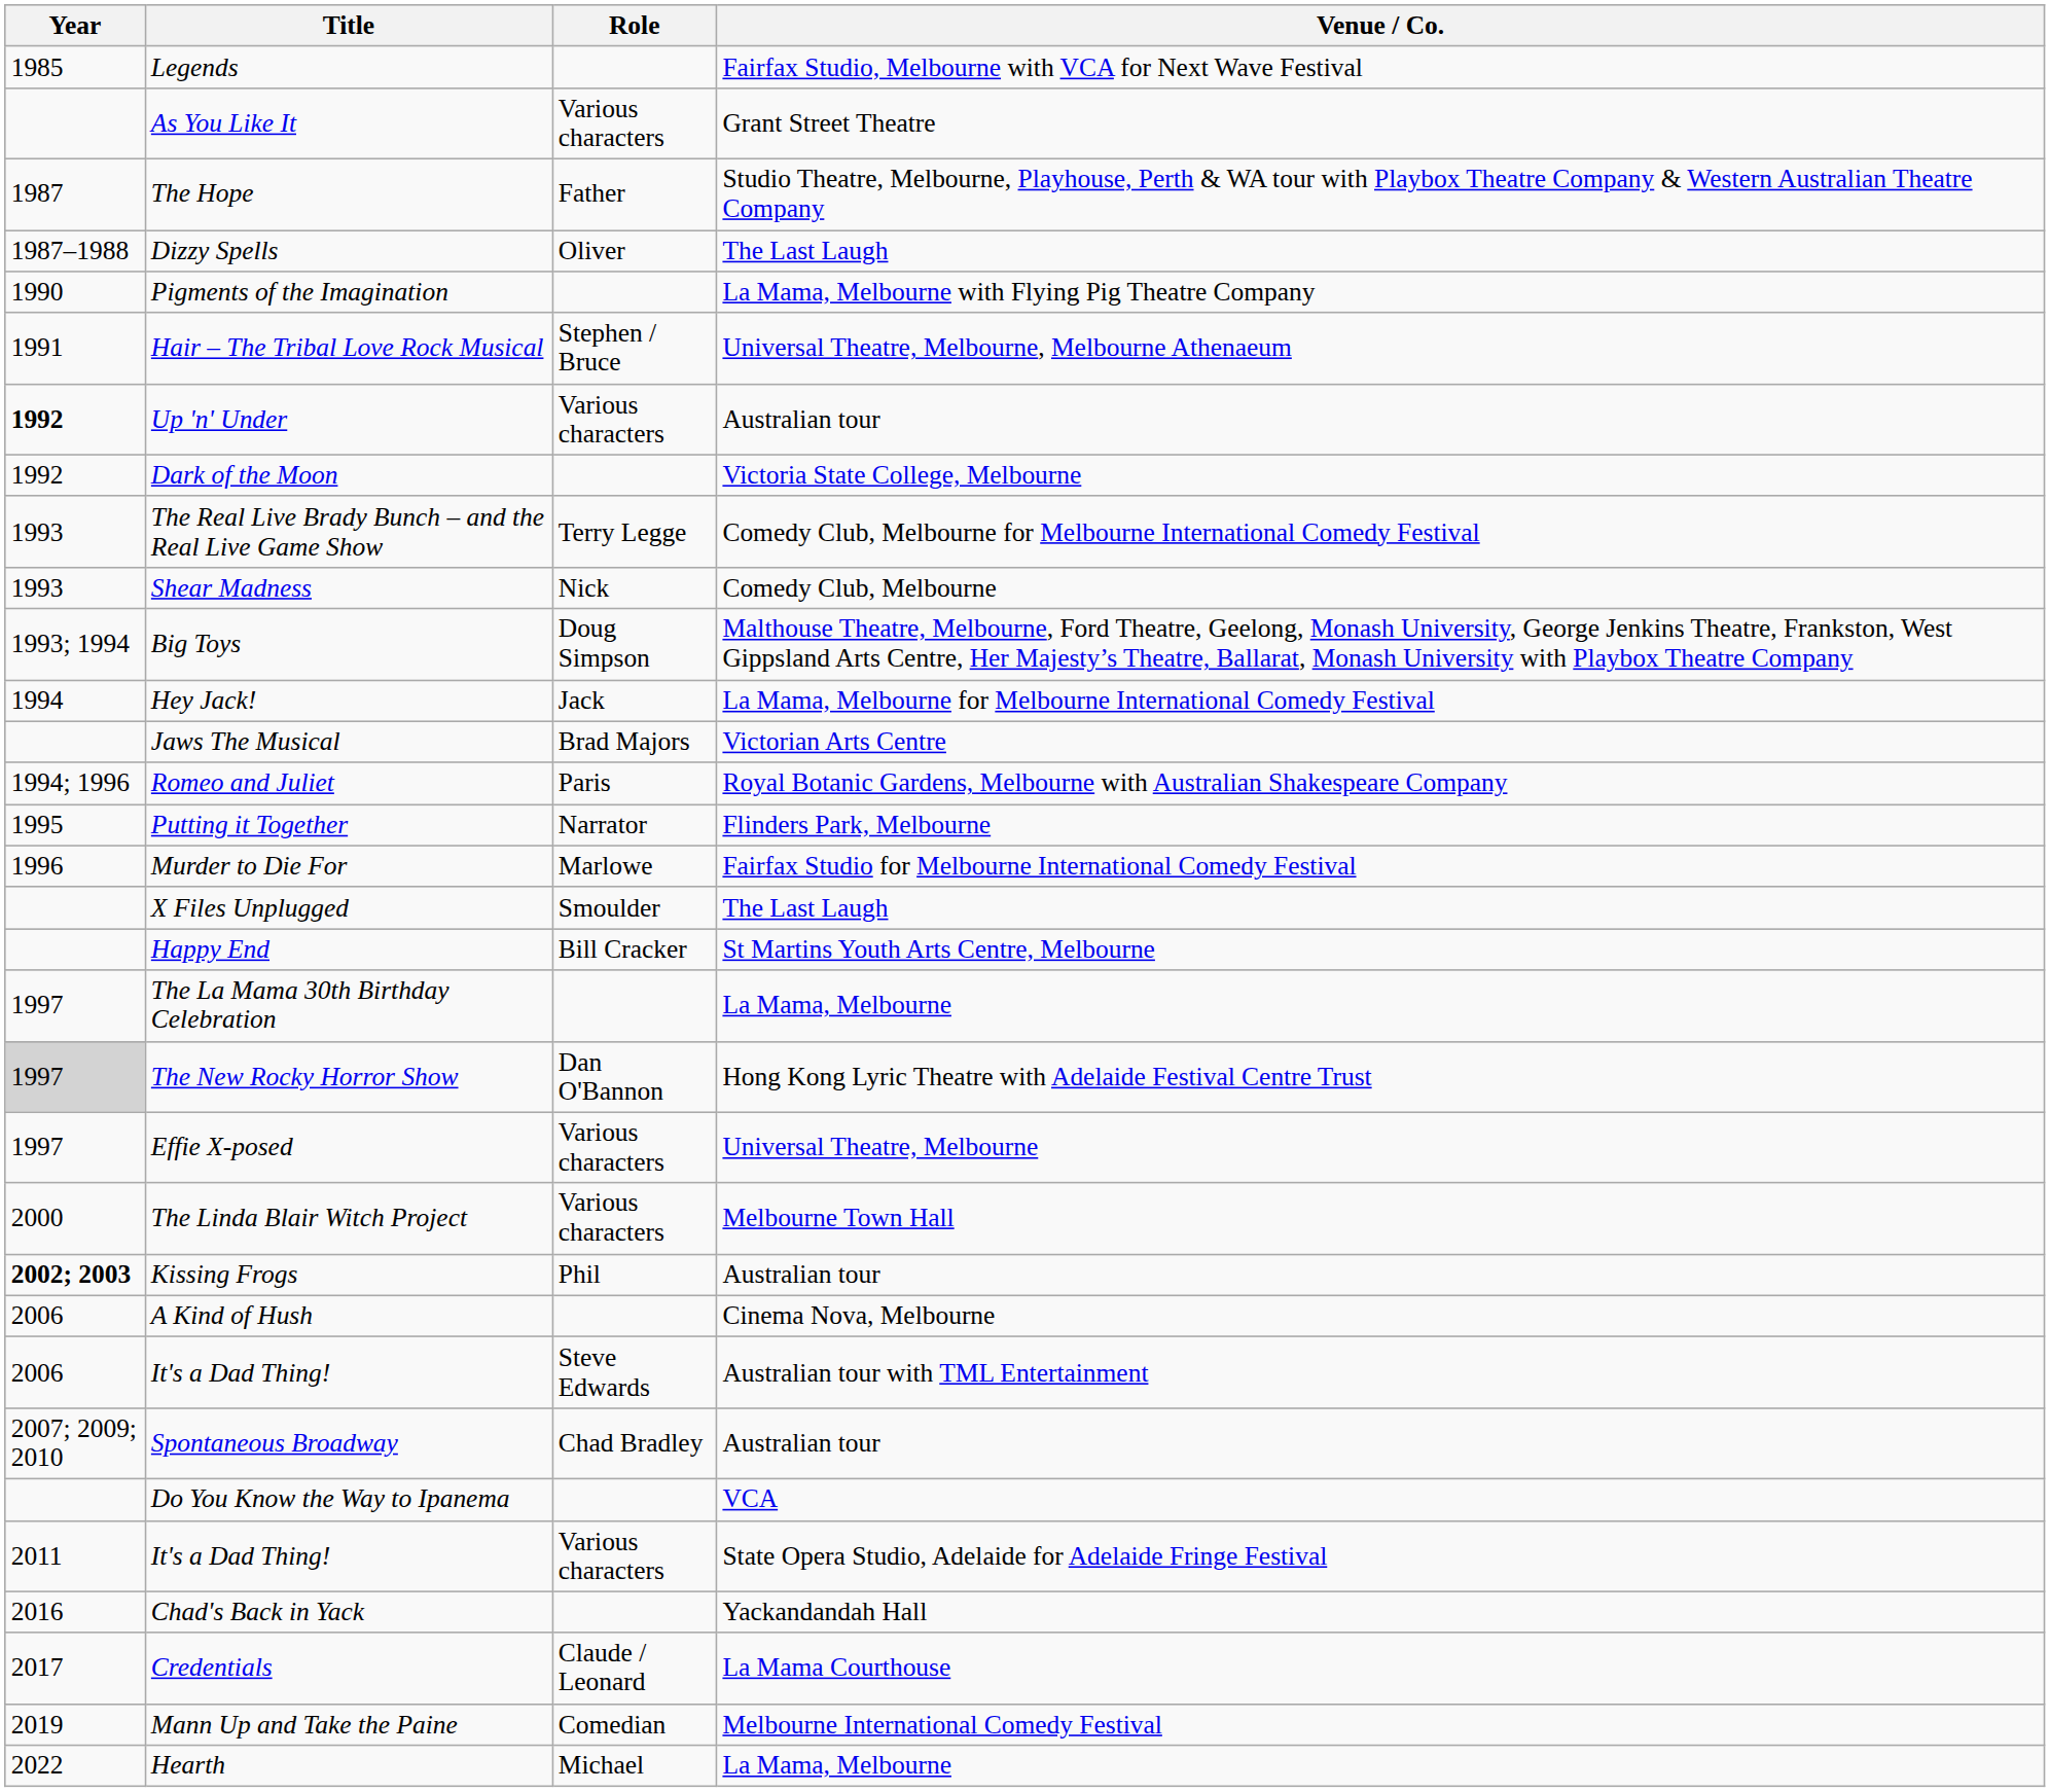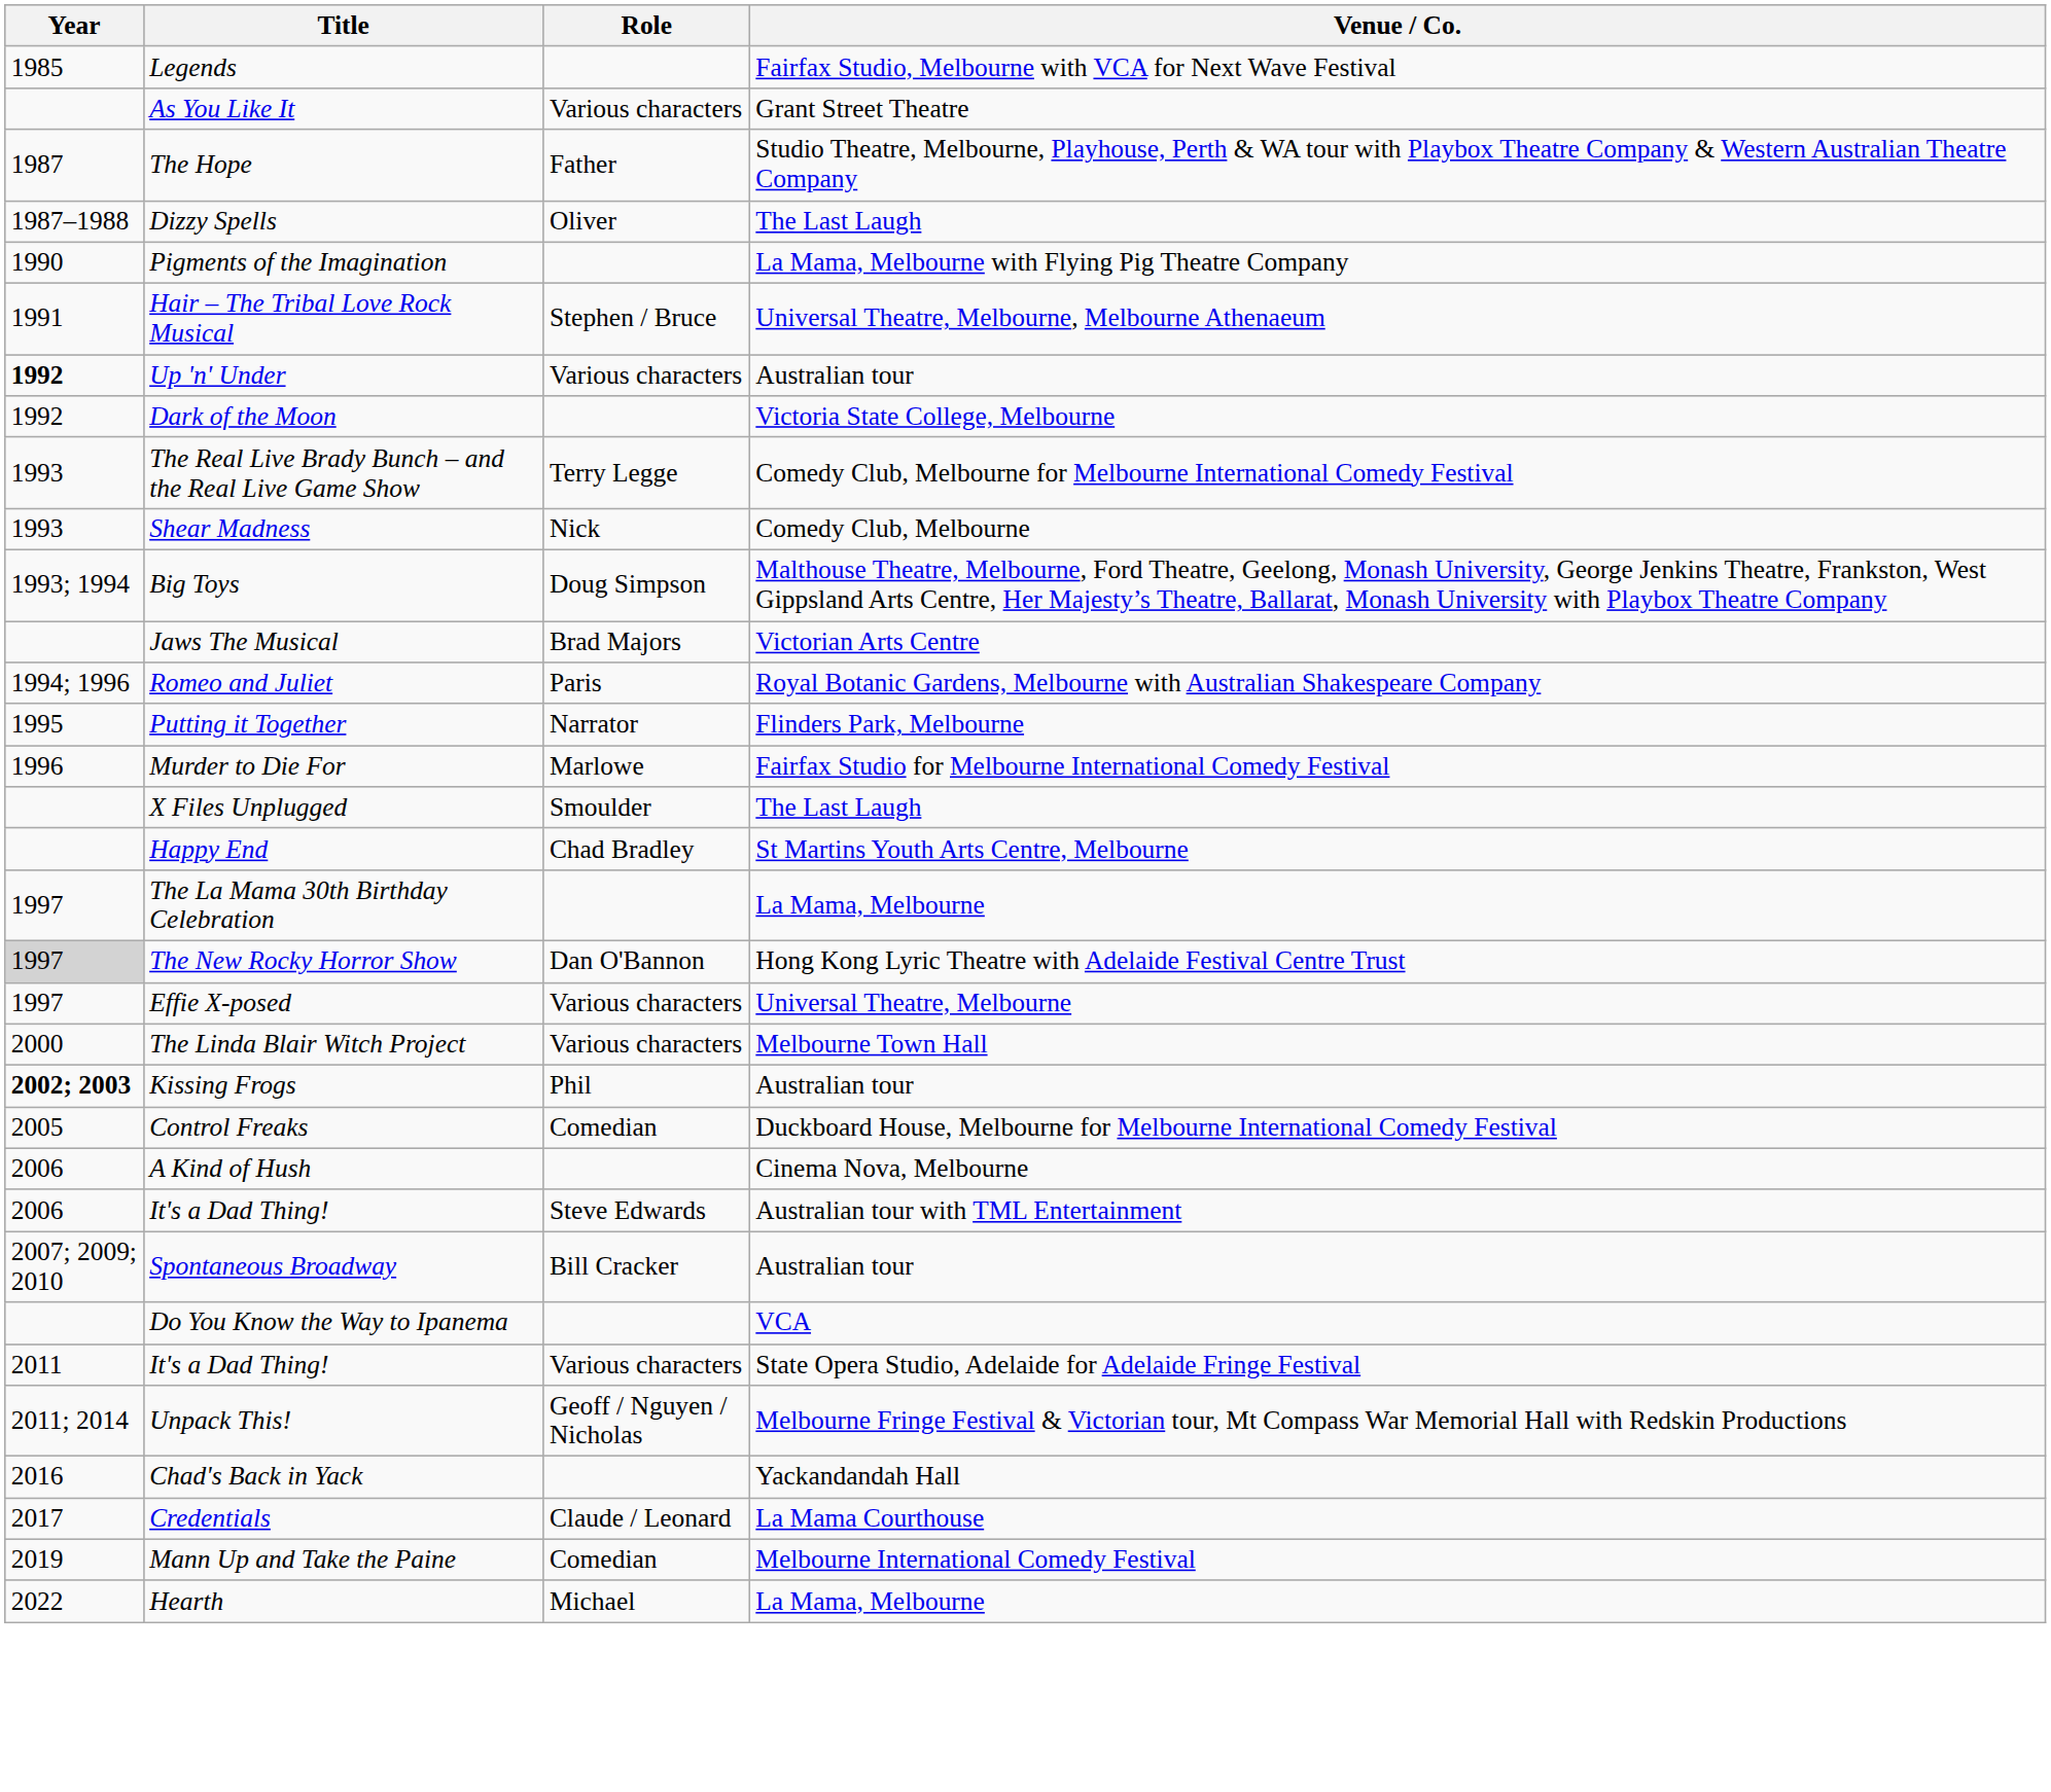- row: 1994 | Hey Jack! | Jack | La Mama, Melbourne for Melbourne International Comedy Festival
Happy End | Role: Bill Cracker -> Chad Bradley
+ row: 2005 | Control Freaks | Comedian | Duckboard House, Melbourne for Melbourne International Comedy Festival
Spontaneous Broadway | Role: Chad Bradley -> Bill Cracker
+ row: 2011; 2014 | Unpack This! | Geoff / Nguyen / Nicholas | Melbourne Fringe Festival & Victorian tour, Mt Compass War Memorial Hall with Redskin Productions
